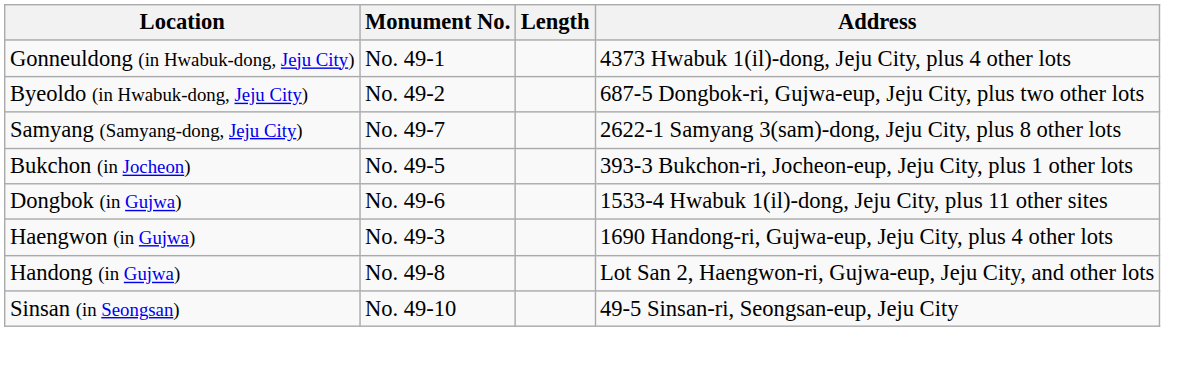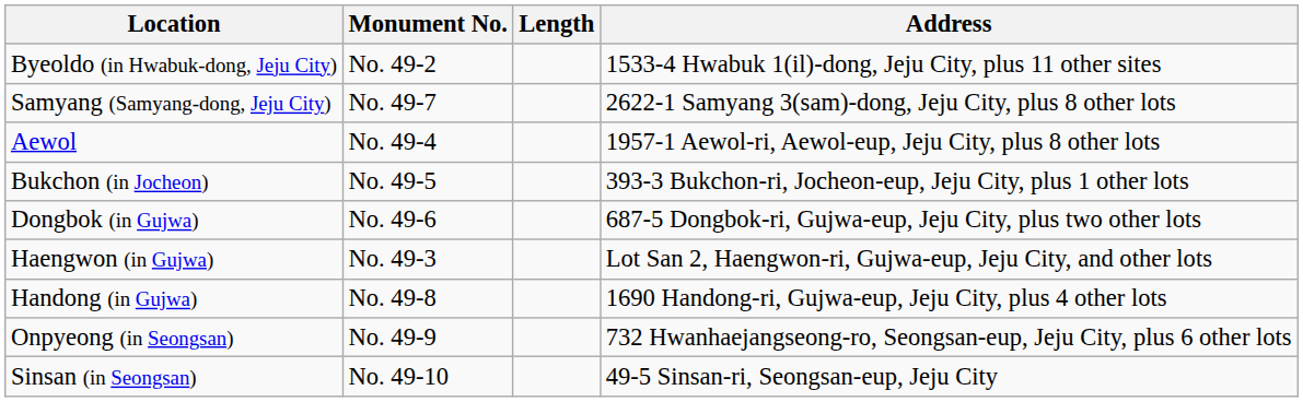- row: Gonneuldong (in Hwabuk-dong, Jeju City) | No. 49-1 | 4373 Hwabuk 1(il)-dong, Jeju City, plus 4 other lots
Byeoldo (in Hwabuk-dong, Jeju City) | Address: 687-5 Dongbok-ri, Gujwa-eup, Jeju City, plus two other lots -> 1533-4 Hwabuk 1(il)-dong, Jeju City, plus 11 other sites
+ row: Aewol | No. 49-4 | 1957-1 Aewol-ri, Aewol-eup, Jeju City, plus 8 other lots
Dongbok (in Gujwa) | Address: 1533-4 Hwabuk 1(il)-dong, Jeju City, plus 11 other sites -> 687-5 Dongbok-ri, Gujwa-eup, Jeju City, plus two other lots
Haengwon (in Gujwa) | Address: 1690 Handong-ri, Gujwa-eup, Jeju City, plus 4 other lots -> Lot San 2, Haengwon-ri, Gujwa-eup, Jeju City, and other lots
Handong (in Gujwa) | Address: Lot San 2, Haengwon-ri, Gujwa-eup, Jeju City, and other lots -> 1690 Handong-ri, Gujwa-eup, Jeju City, plus 4 other lots
+ row: Onpyeong (in Seongsan) | No. 49-9 | 732 Hwanhaejangseong-ro, Seongsan-eup, Jeju City, plus 6 other lots
